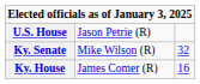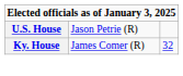- row: Ky. Senate | Mike Wilson (R) | 32
Ky. House | column 3: 16 -> 32
